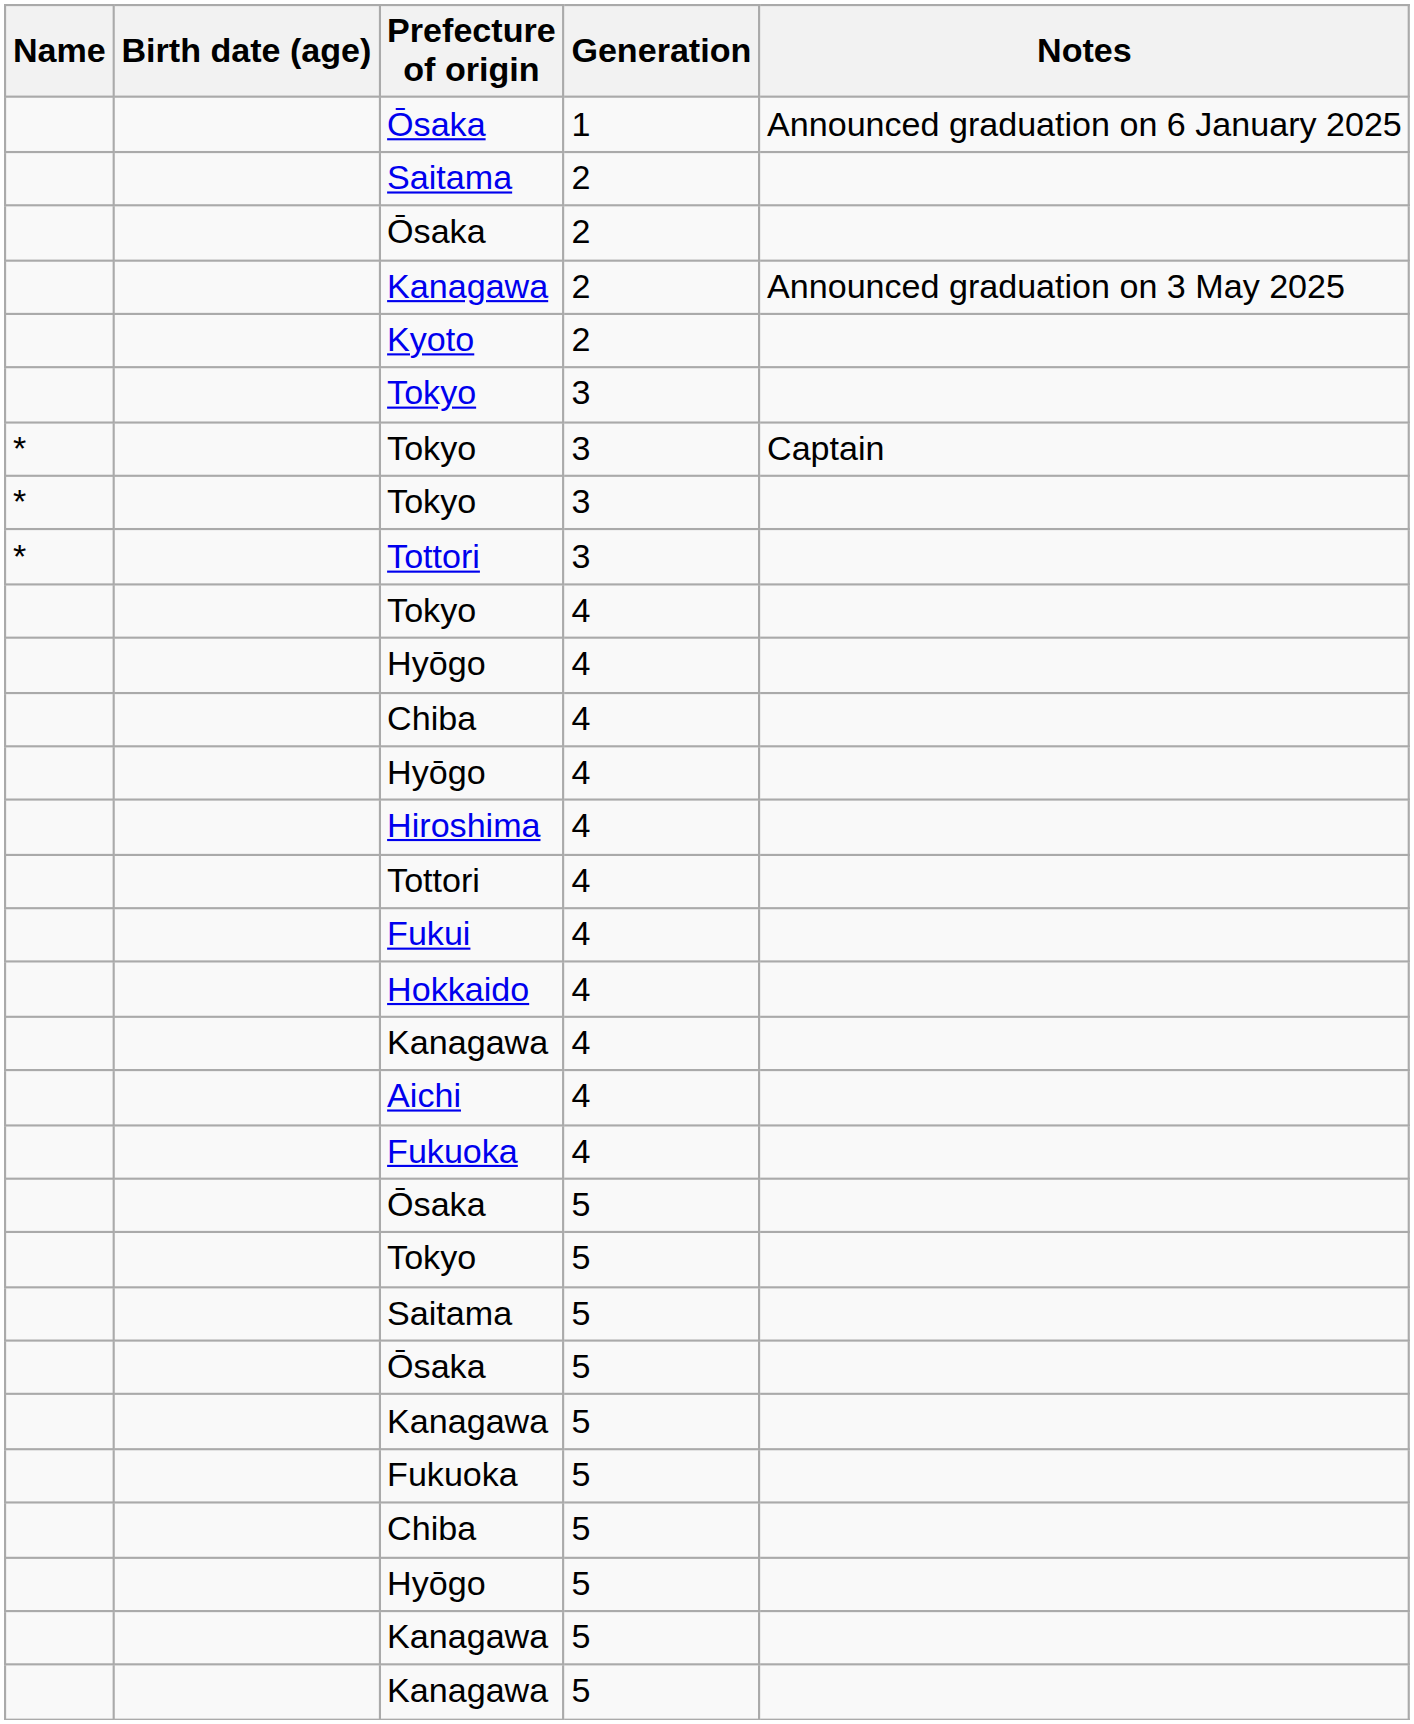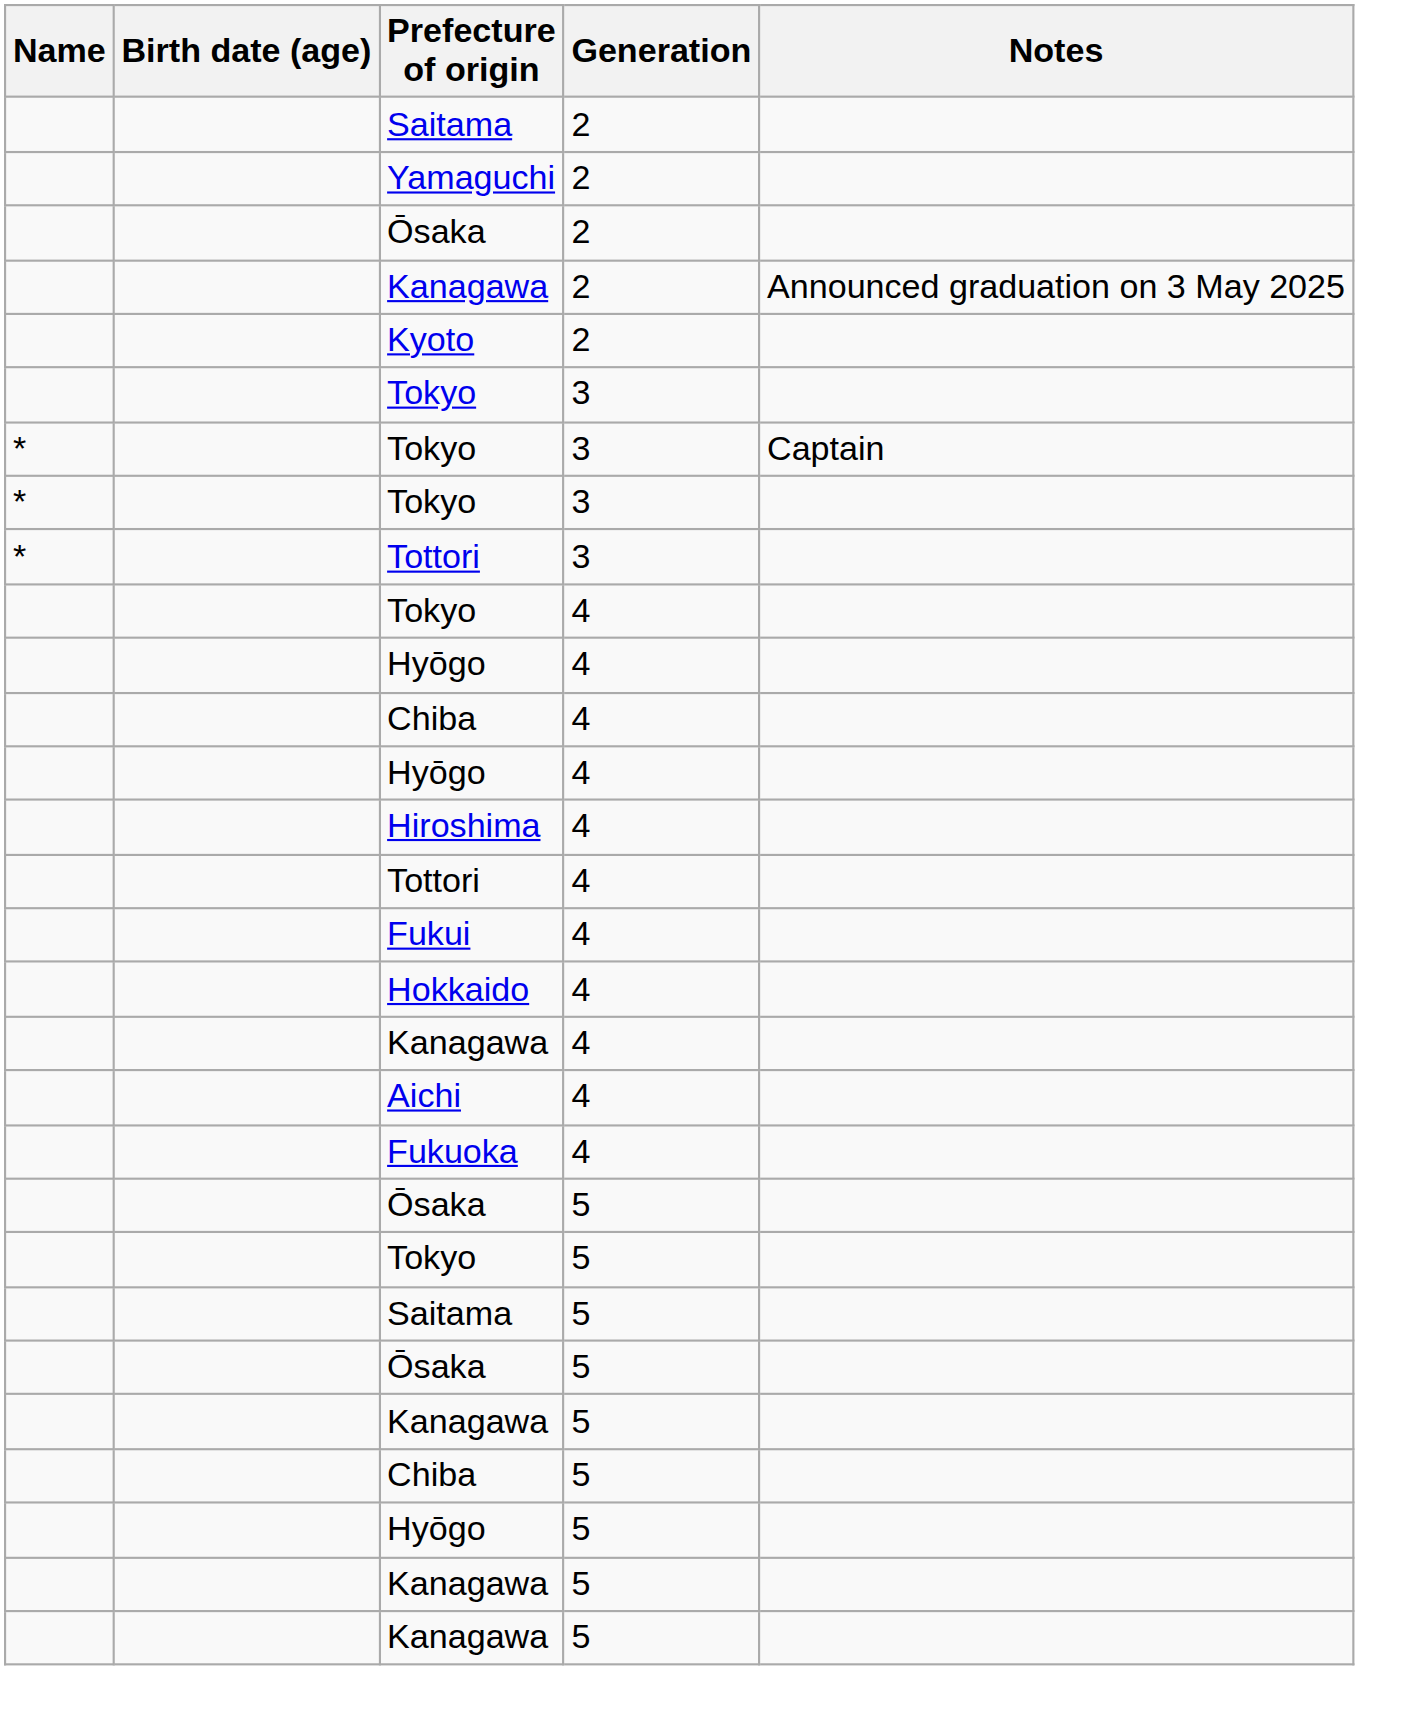- row: Ōsaka | 1 | Announced graduation on 6 January 2025
+ row: Yamaguchi | 2
- row: Fukuoka | 5
